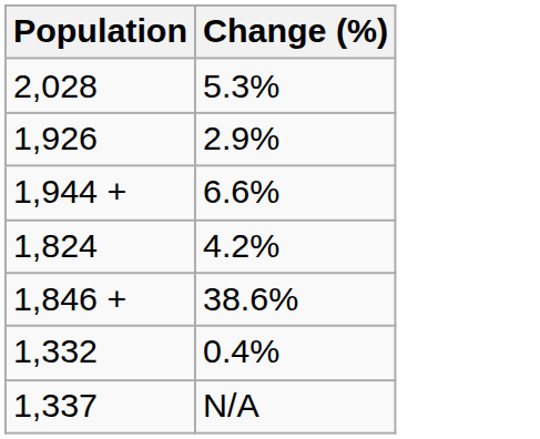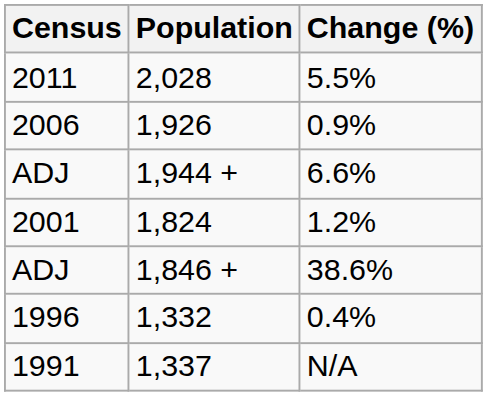+ column: Census | 2011 | 2006 | ADJ | 2001 | ADJ | 1996 | 1991
2,028 | Change (%): 5.3% -> 5.5%
1,926 | Change (%): 2.9% -> 0.9%
1,824 | Change (%): 4.2% -> 1.2%
